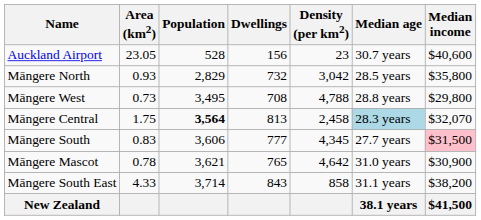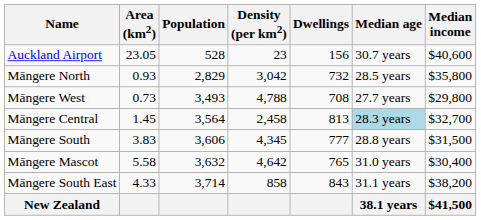columns swapped: Density (per km2) <-> Dwellings
Māngere West | Population: 3,495 -> 3,493
Māngere West | Median age: 28.8 years -> 27.7 years
Māngere Central | Area (km2): 1.75 -> 1.45
Māngere Central | Population: bold -> normal
Māngere Central | Median income: $32,070 -> $32,700
Māngere South | Area (km2): 0.83 -> 3.83
Māngere South | Median age: 27.7 years -> 28.8 years
Māngere South | Median income: pink background -> no background
Māngere Mascot | Area (km2): 0.78 -> 5.58
Māngere Mascot | Population: 3,621 -> 3,632
Māngere Mascot | Median income: $30,900 -> $30,400
